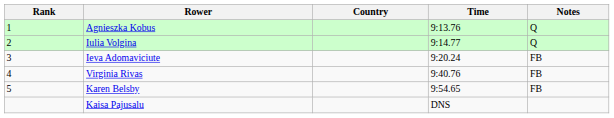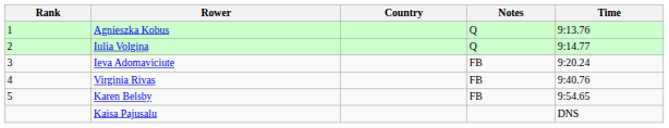columns swapped: Time <-> Notes
